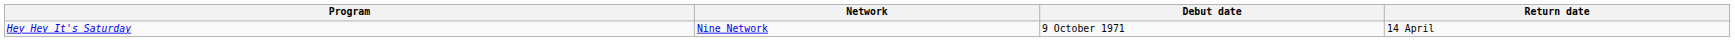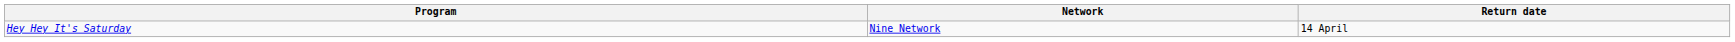- column: Debut date | 9 October 1971
